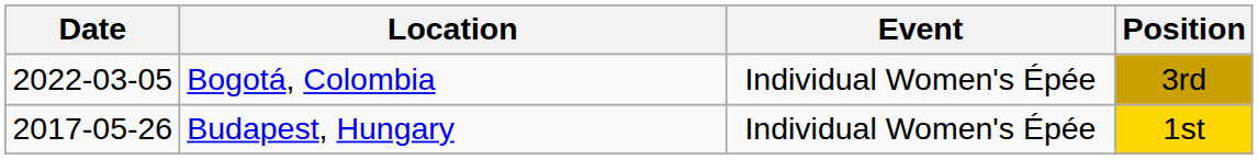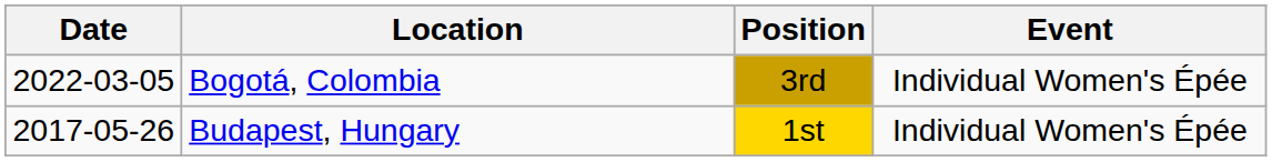columns swapped: Event <-> Position
